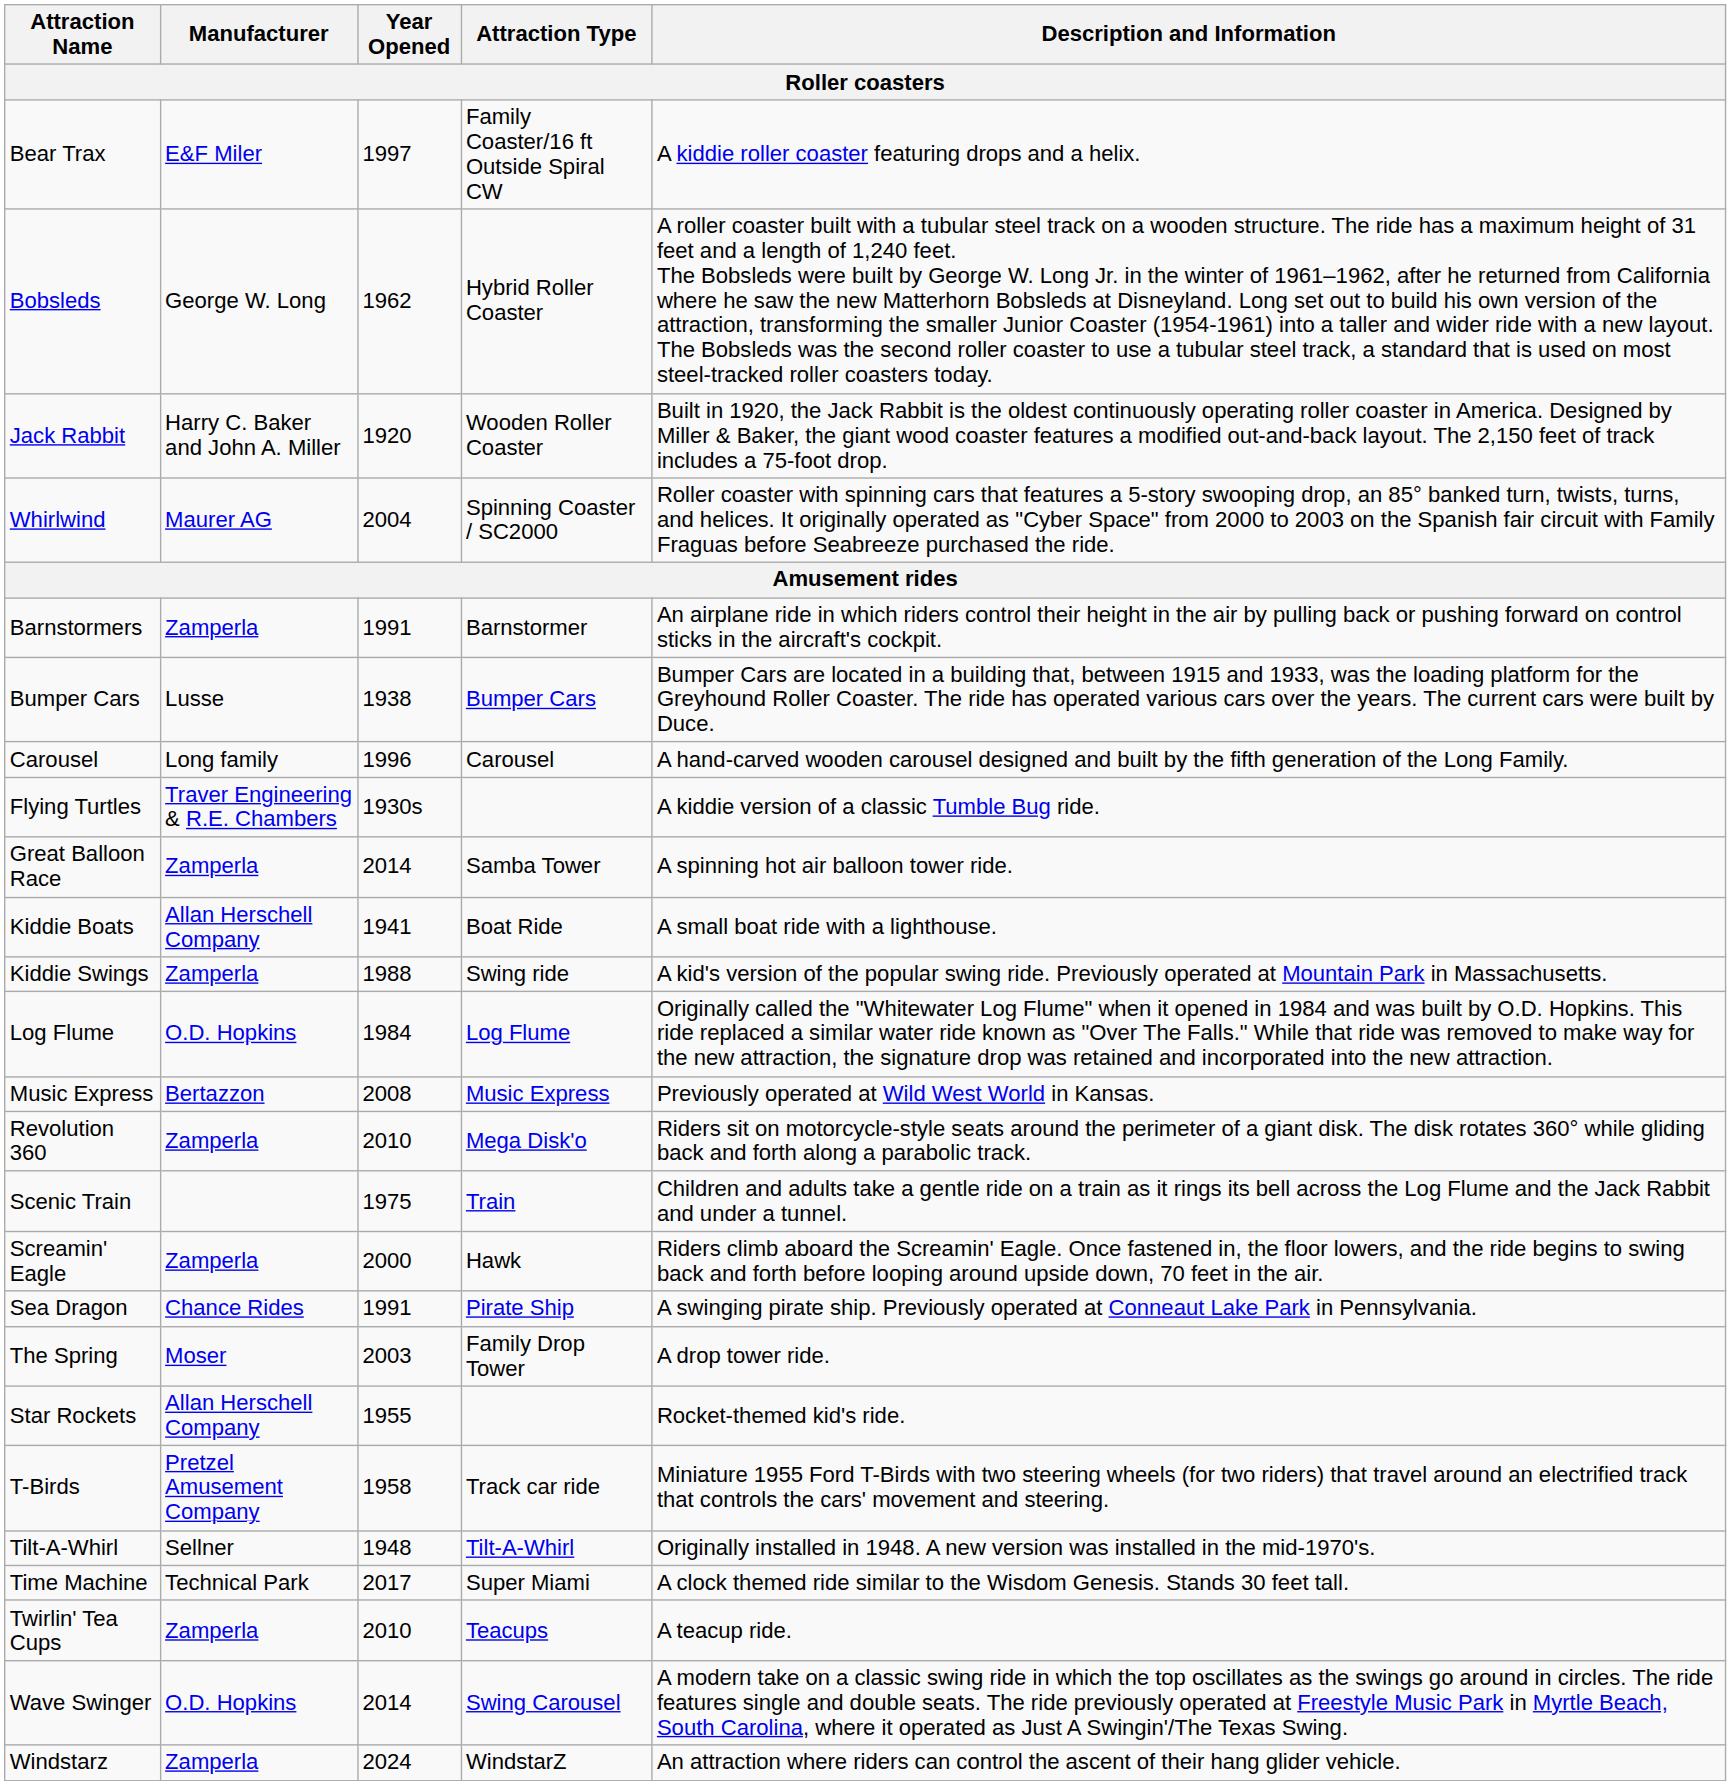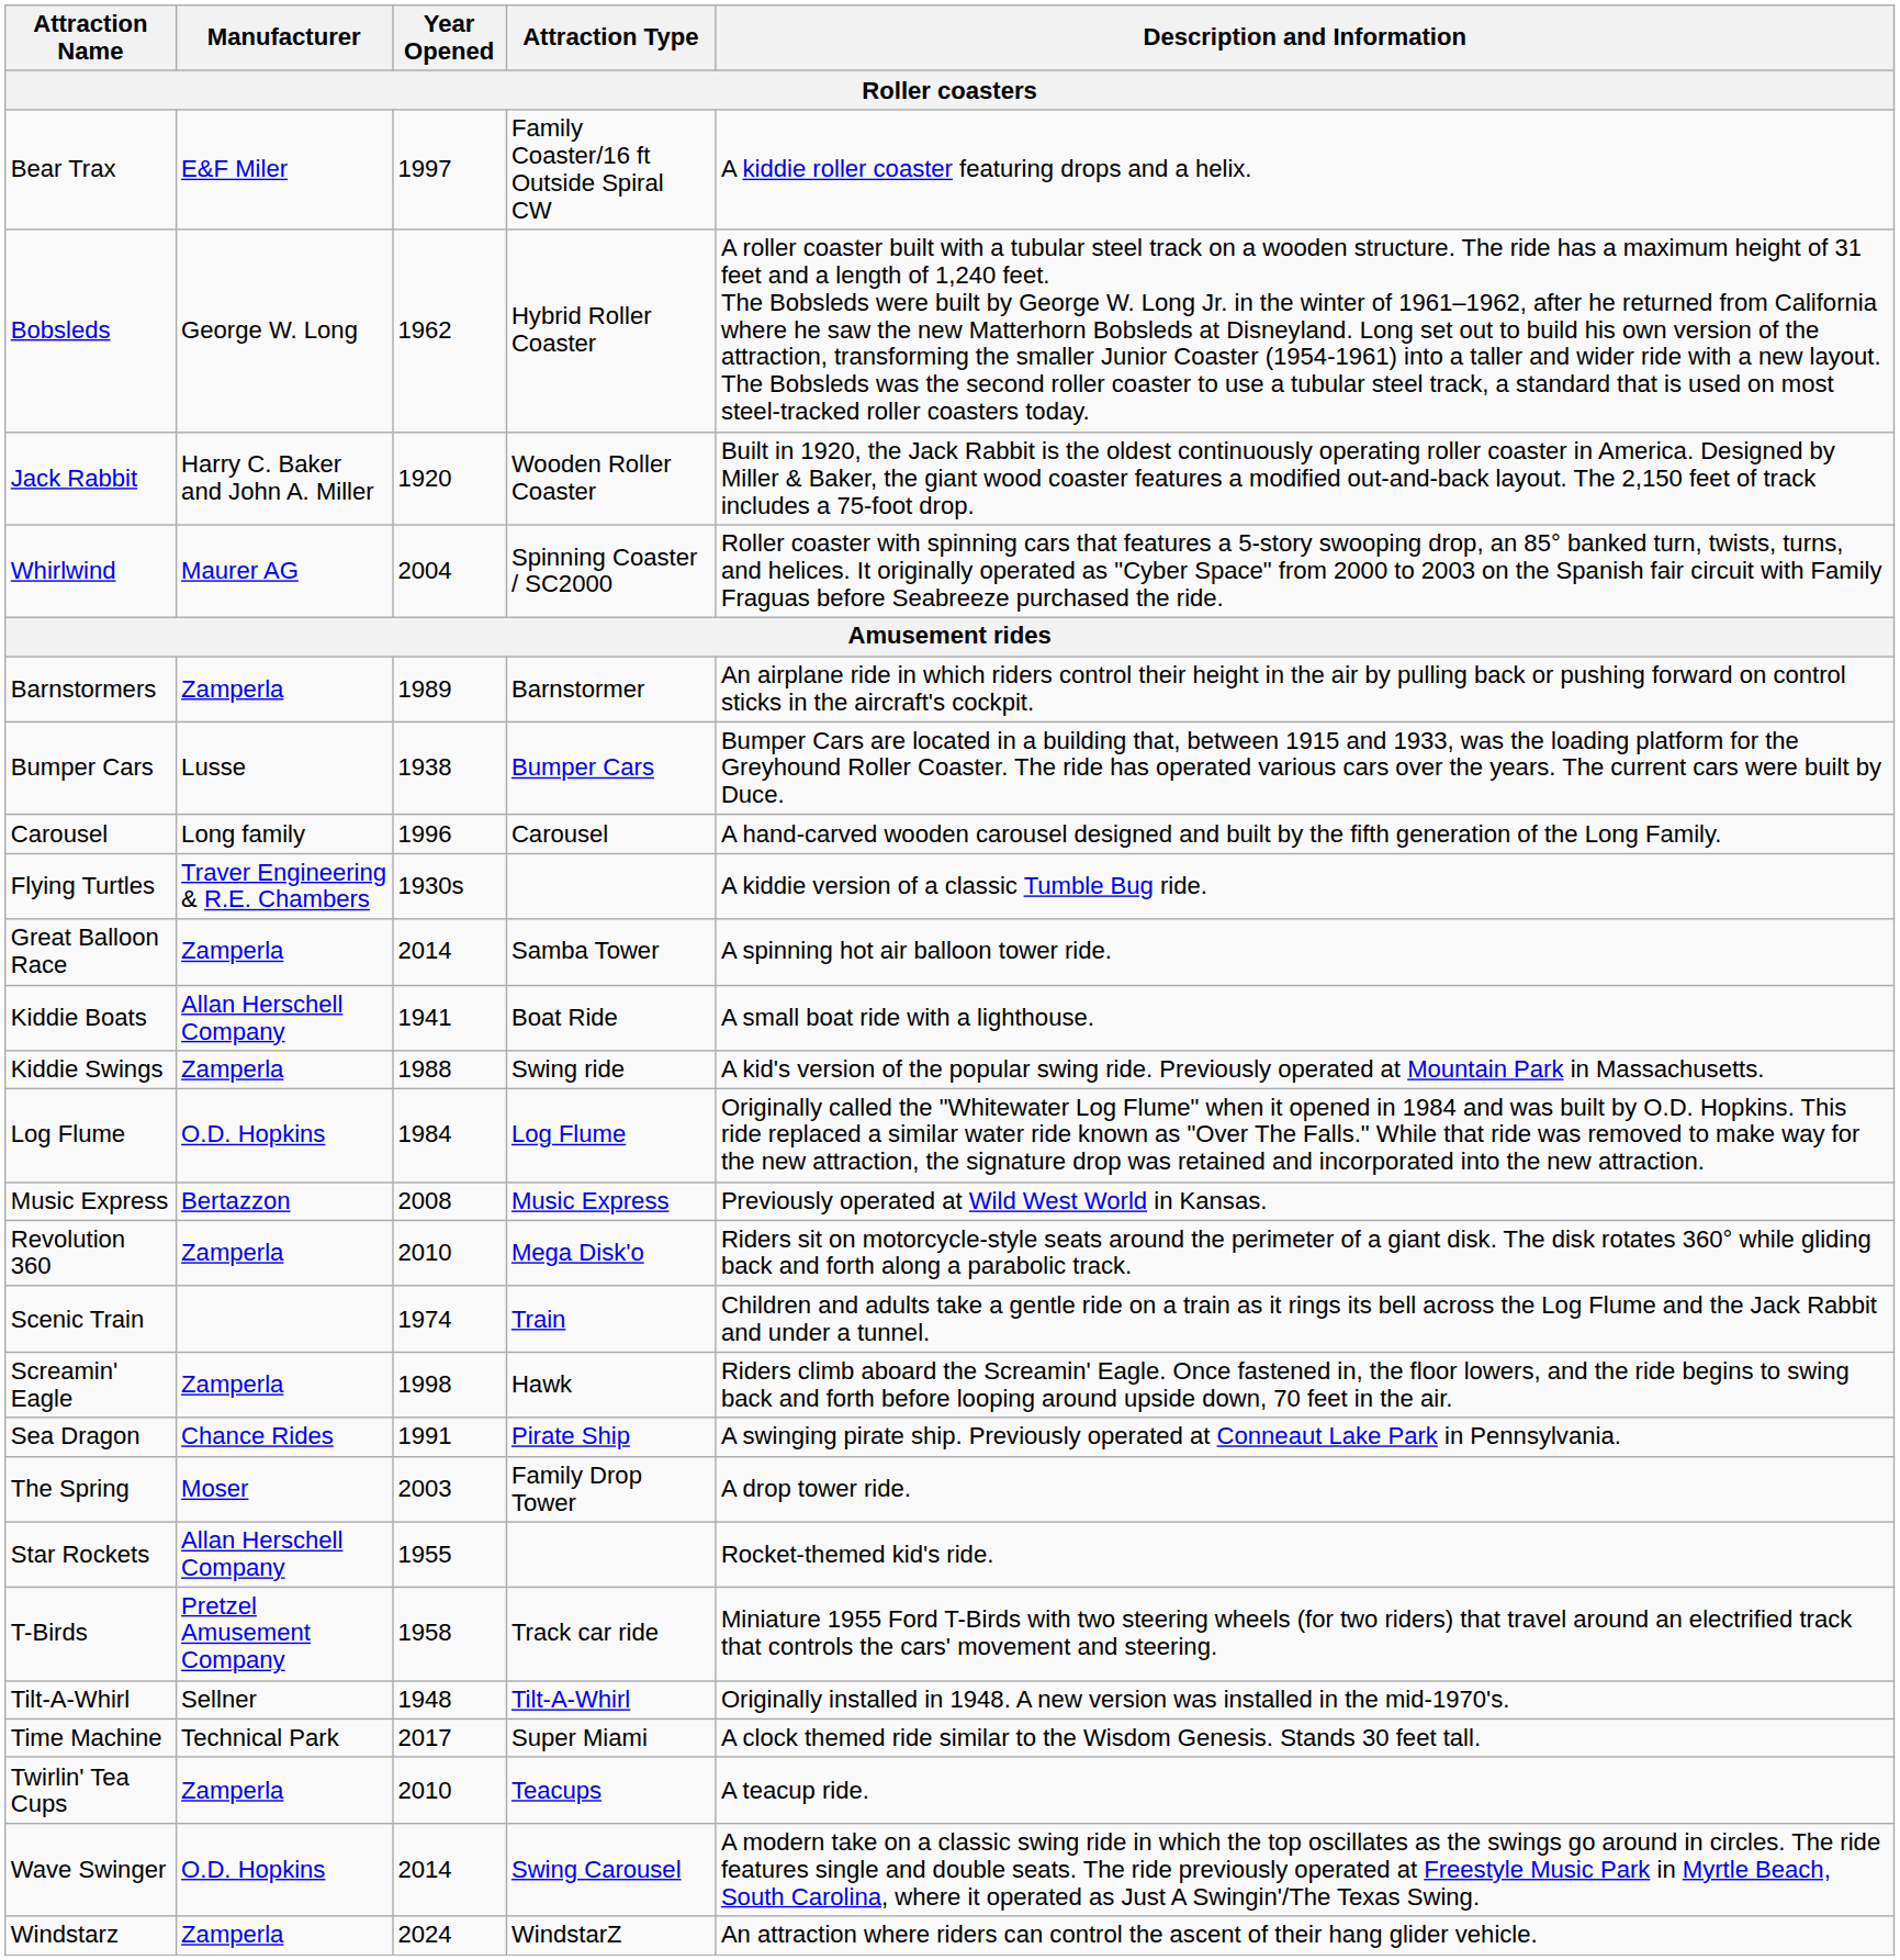Barnstormers | Year Opened: 1991 -> 1989
Scenic Train | Year Opened: 1975 -> 1974
Screamin' Eagle | Year Opened: 2000 -> 1998
